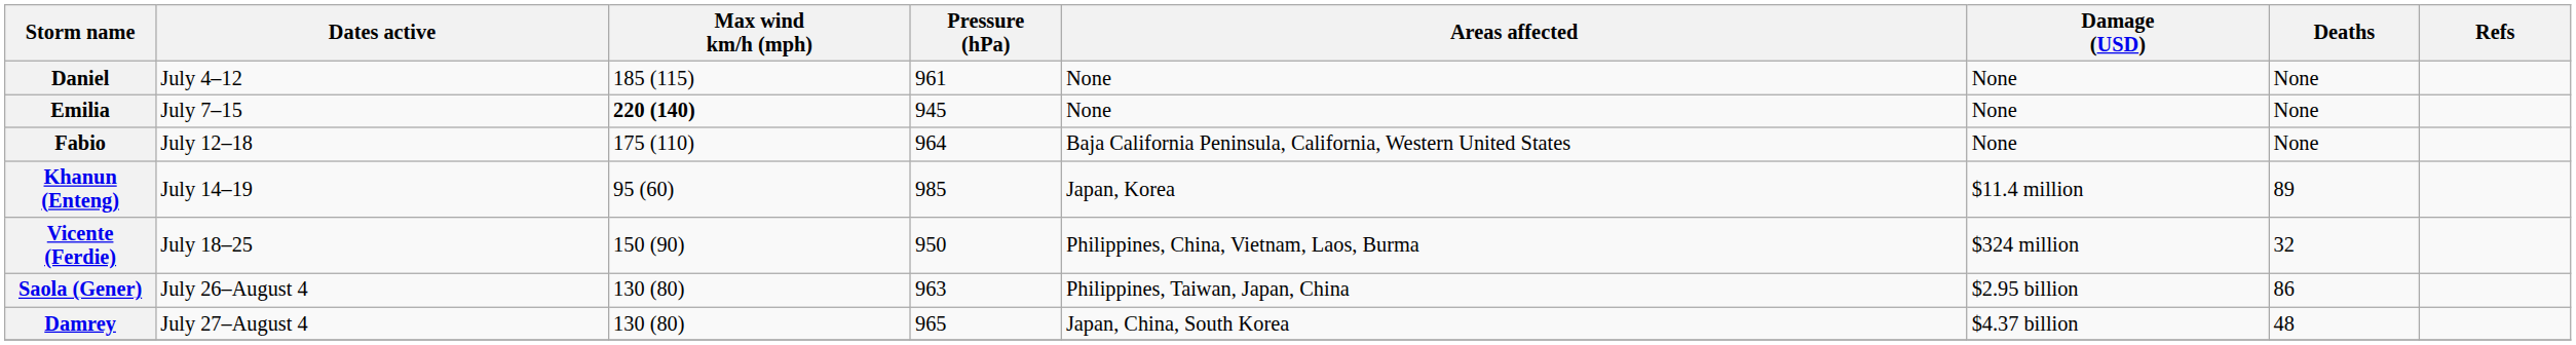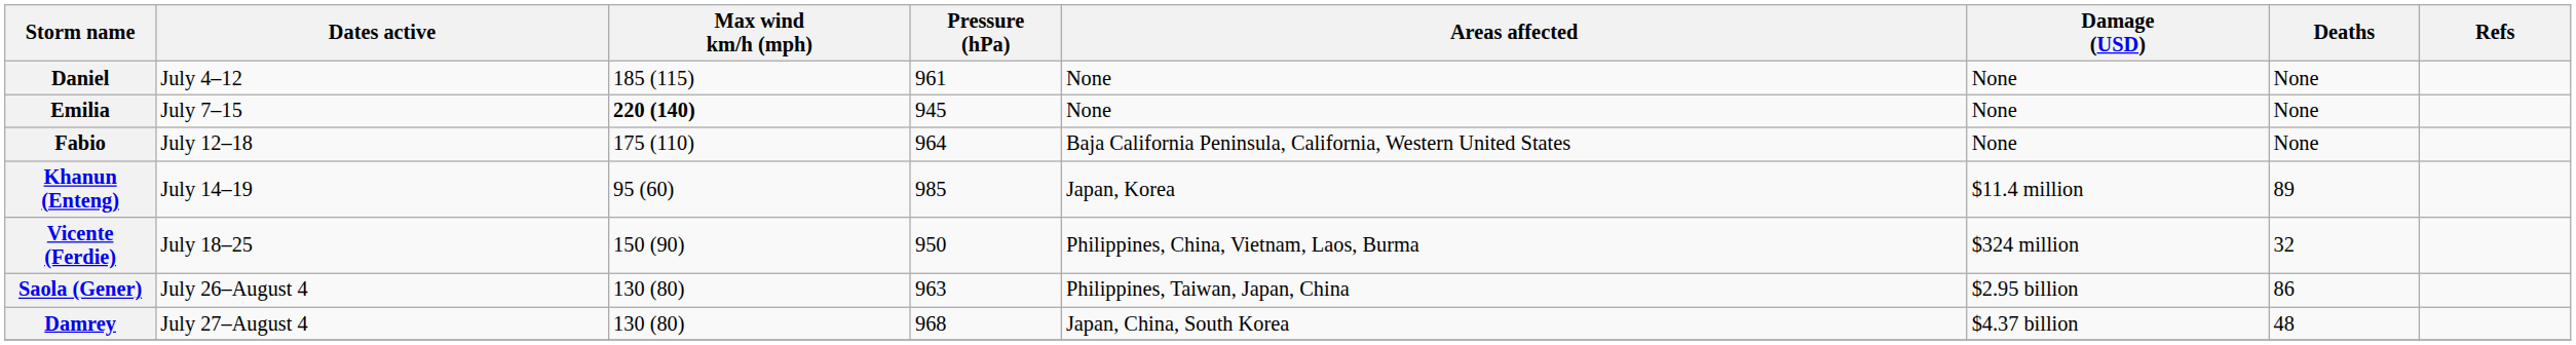Damrey | Pressure (hPa): 965 -> 968
